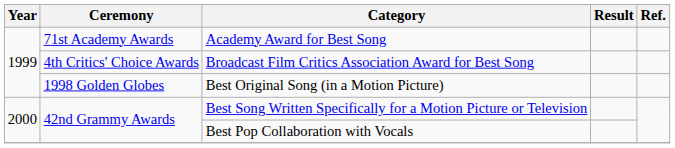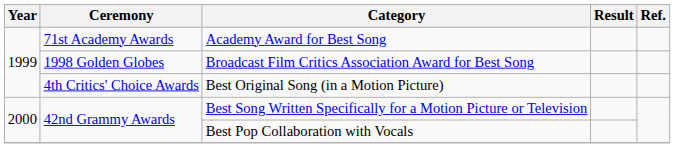Broadcast Film Critics Association Award for Best Song | Ceremony: 4th Critics' Choice Awards -> 1998 Golden Globes
Best Original Song (in a Motion Picture) | Ceremony: 1998 Golden Globes -> 4th Critics' Choice Awards
